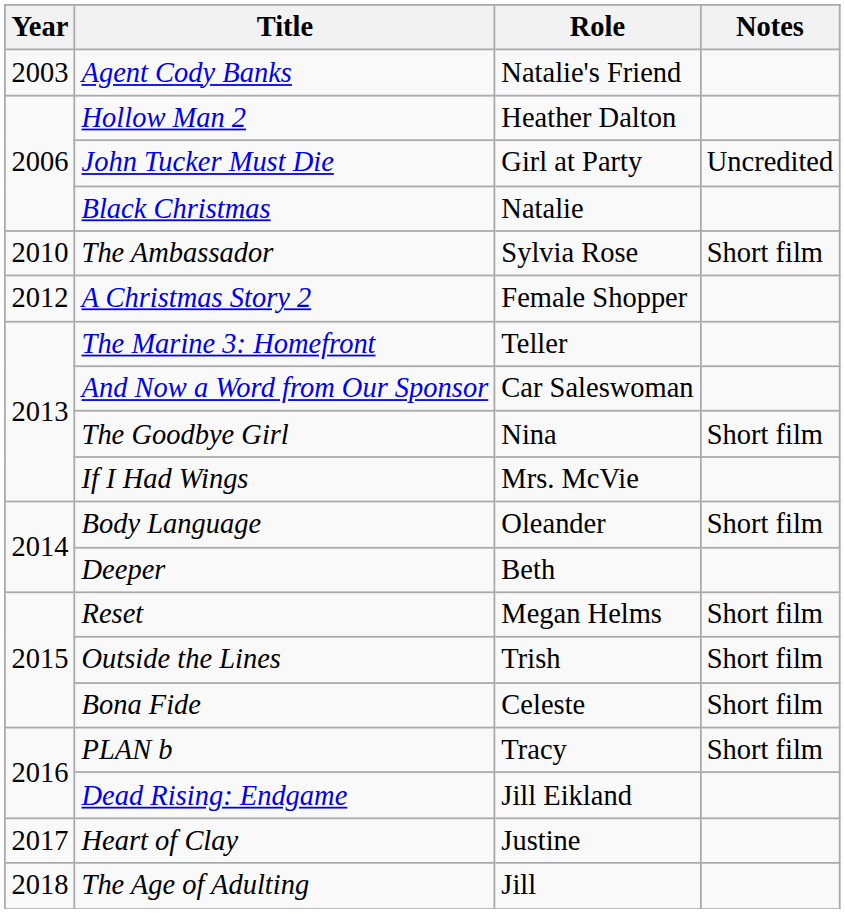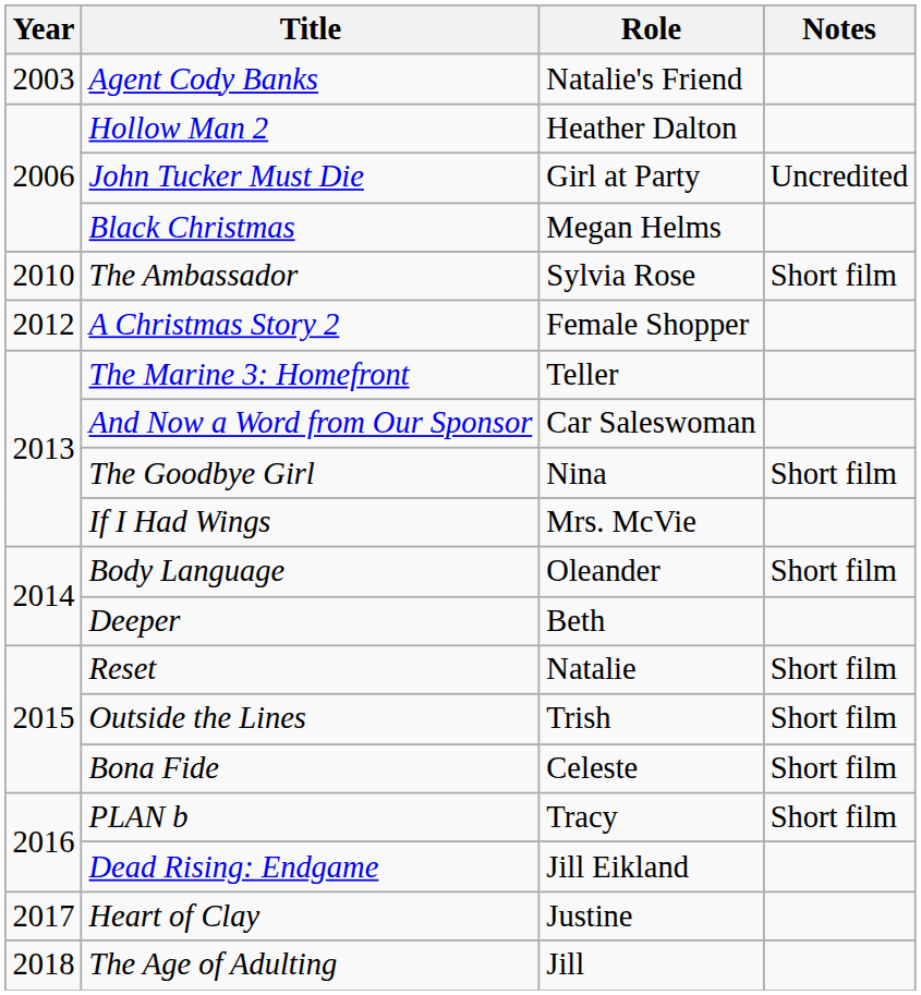Black Christmas | Role: Natalie -> Megan Helms
Reset | Role: Megan Helms -> Natalie
